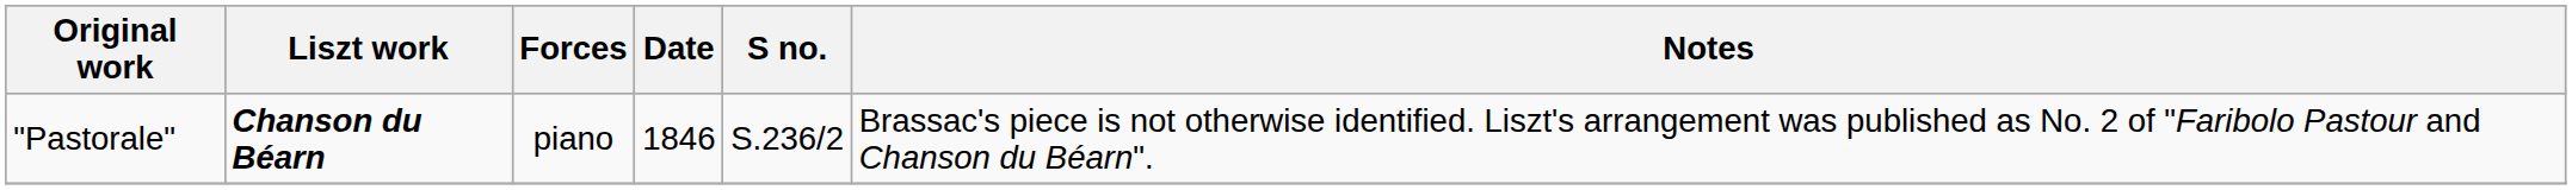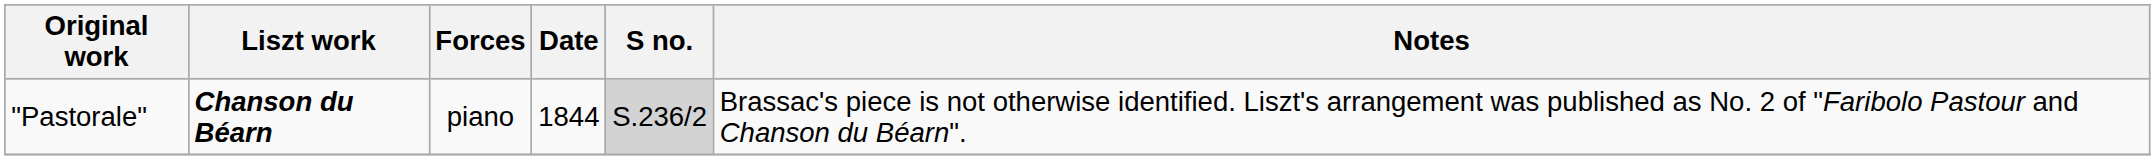"Pastorale" | Date: 1846 -> 1844
"Pastorale" | S no.: no background -> lightgrey background
